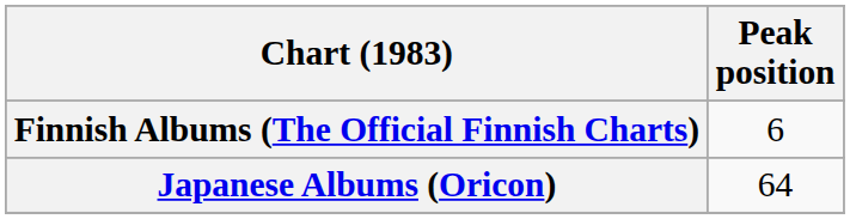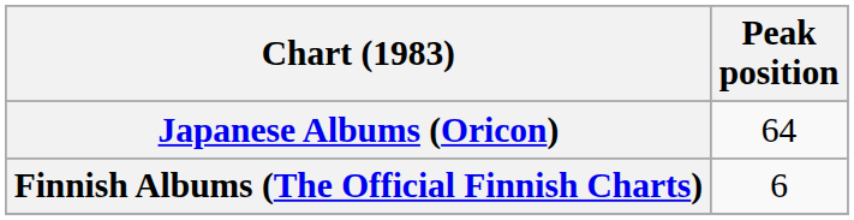rows swapped: Finnish Albums (The Official Finnish Charts) <-> Japanese Albums (Oricon)
